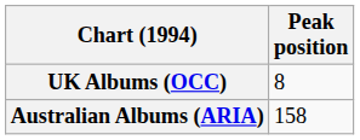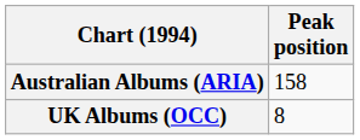rows swapped: Australian Albums (ARIA) <-> UK Albums (OCC)
